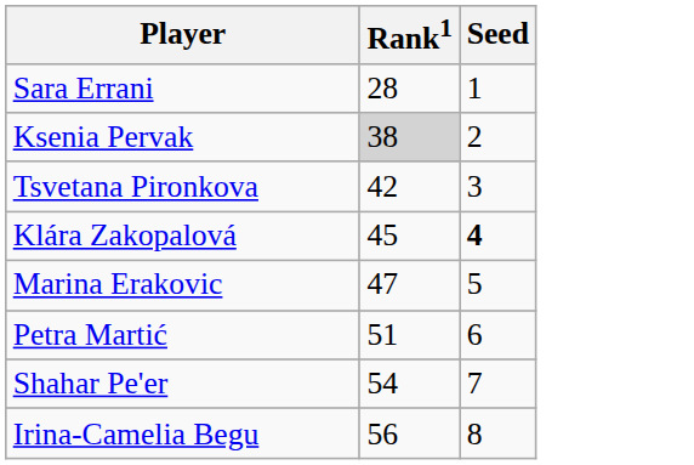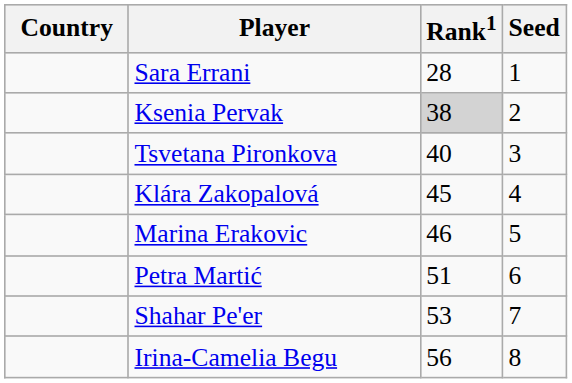+ column: Country
Tsvetana Pironkova | Rank1: 42 -> 40
Klára Zakopalová | Seed: bold -> normal
Marina Erakovic | Rank1: 47 -> 46
Shahar Pe'er | Rank1: 54 -> 53
